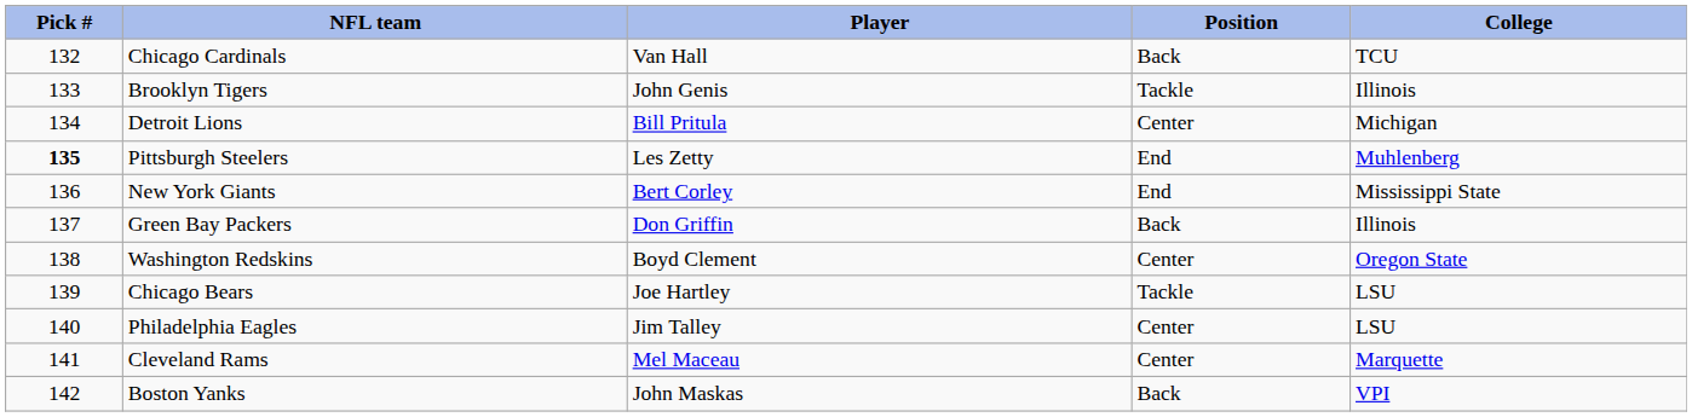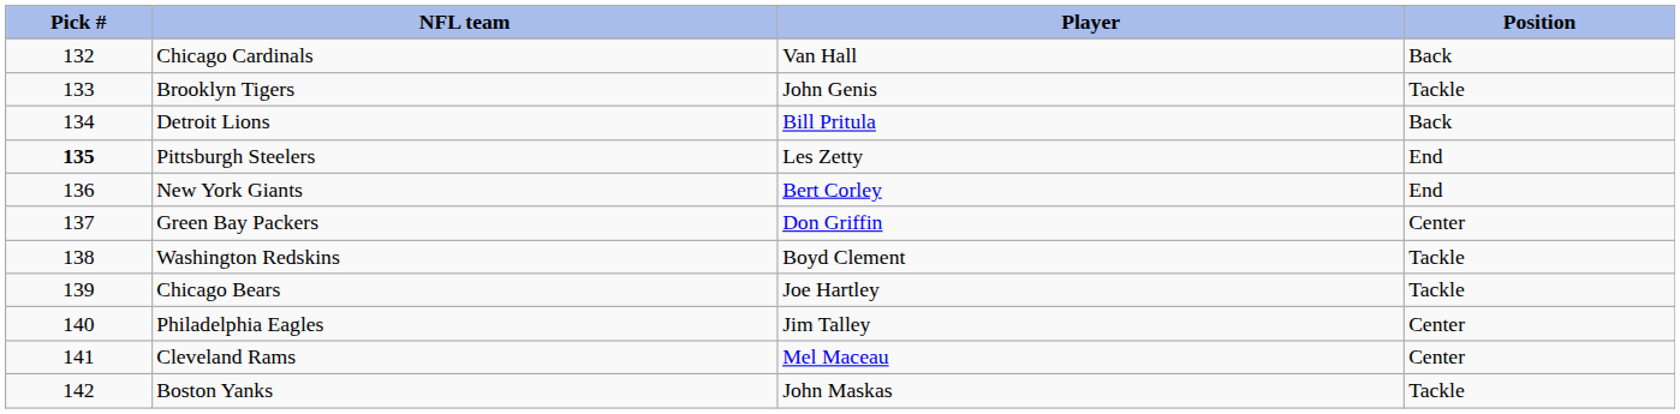- column: College | TCU | Illinois | Michigan | Muhlenberg | Mississippi State | Illinois | Oregon State | LSU | LSU | Marquette | VPI
Detroit Lions | Position: Center -> Back
Green Bay Packers | Position: Back -> Center
Washington Redskins | Position: Center -> Tackle
Boston Yanks | Position: Back -> Tackle
